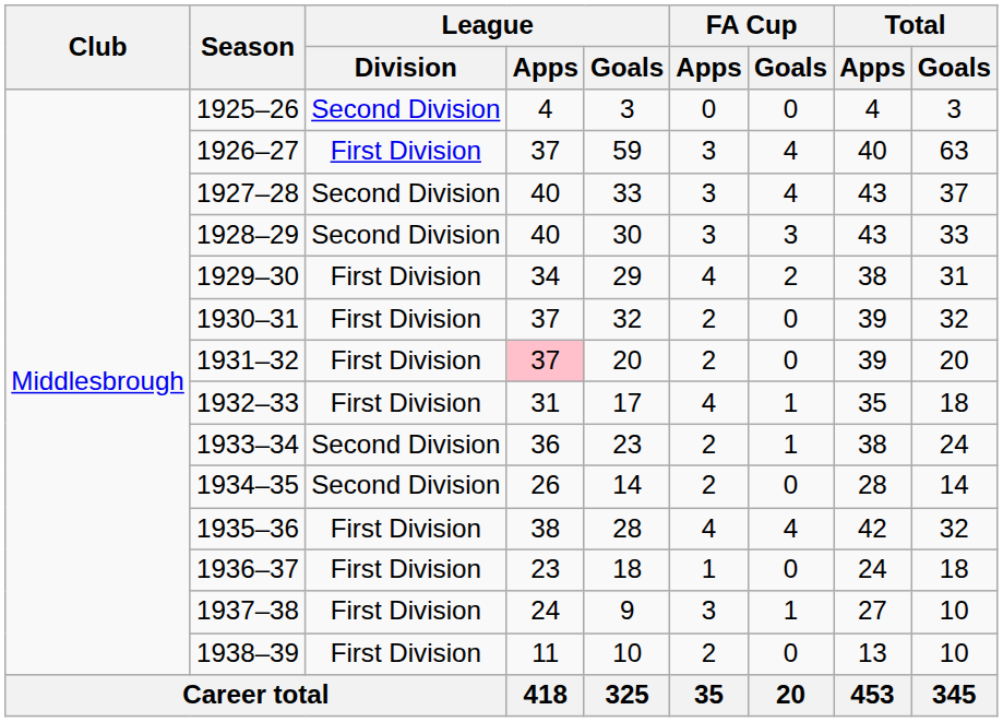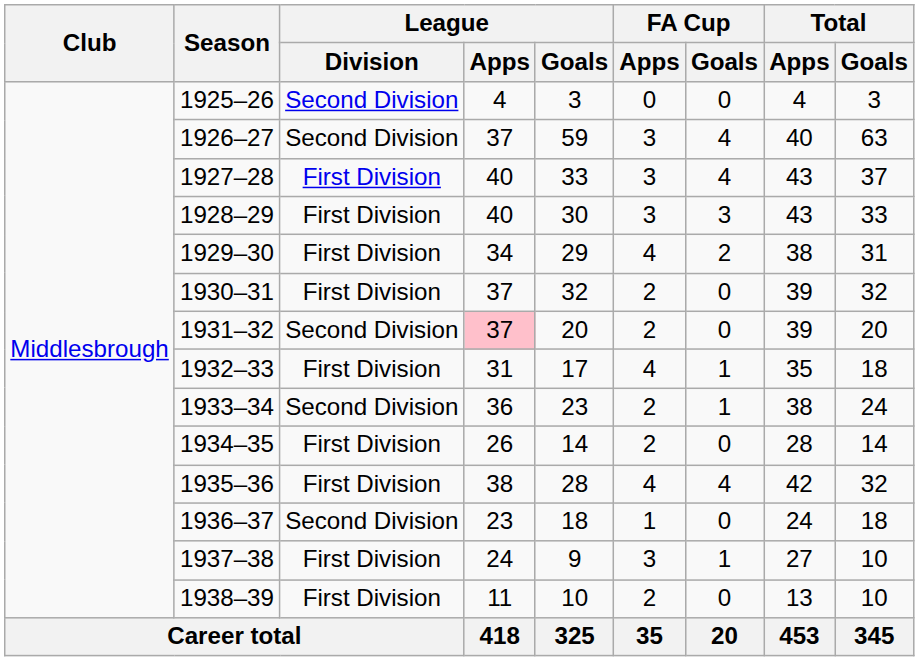1926–27 | League / Division: First Division -> Second Division
1927–28 | League / Division: Second Division -> First Division
1928–29 | League / Division: Second Division -> First Division
1931–32 | League / Division: First Division -> Second Division
1934–35 | League / Division: Second Division -> First Division
1936–37 | League / Division: First Division -> Second Division
